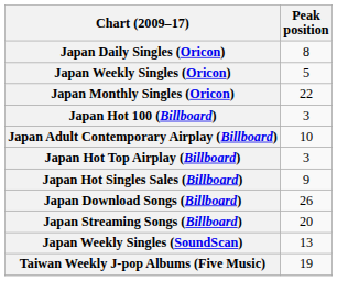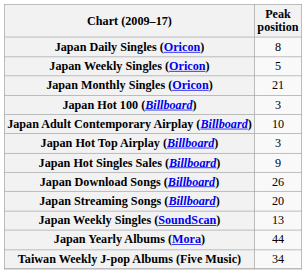Japan Monthly Singles (Oricon) | Peak position: 22 -> 21
+ row: Japan Yearly Albums (Mora) | 44
Taiwan Weekly J-pop Albums (Five Music) | Peak position: 19 -> 34
